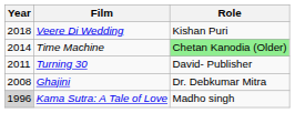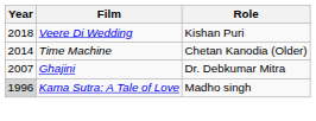Time Machine | Role: lightgreen background -> no background
- row: 2011 | Turning 30 | David- Publisher
Ghajini | Year: 2008 -> 2007
